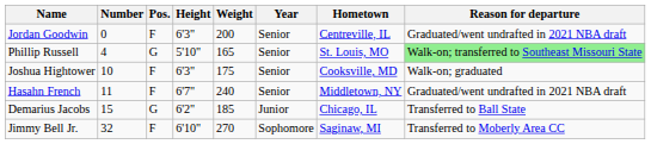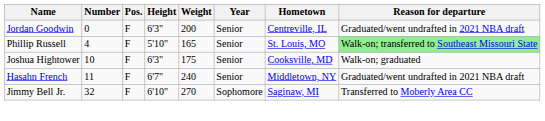Phillip Russell | Pos.: G -> F
- row: Demarius Jacobs | 15 | G | 6'2" | 185 | Junior | Chicago, IL | Transferred to Ball State
